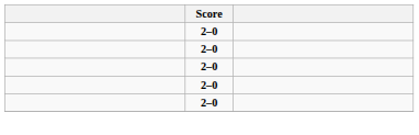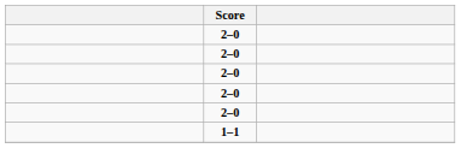+ row: 1–1
